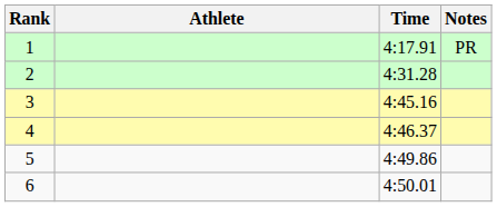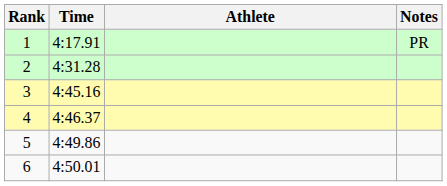columns swapped: Athlete <-> Time
